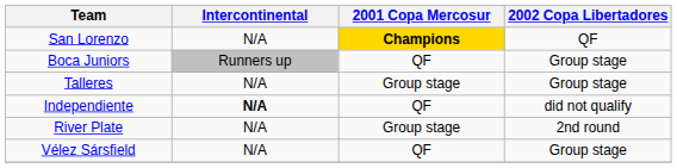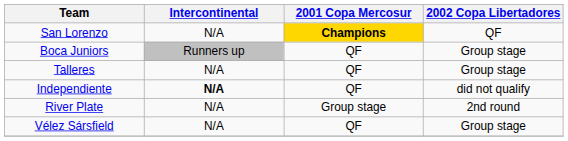Talleres | 2001 Copa Mercosur: Group stage -> QF
